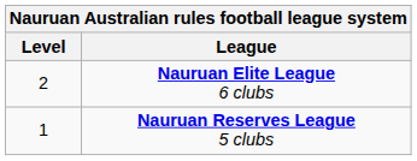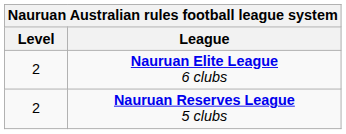Nauruan Reserves League 5 clubs | Level: 1 -> 2
